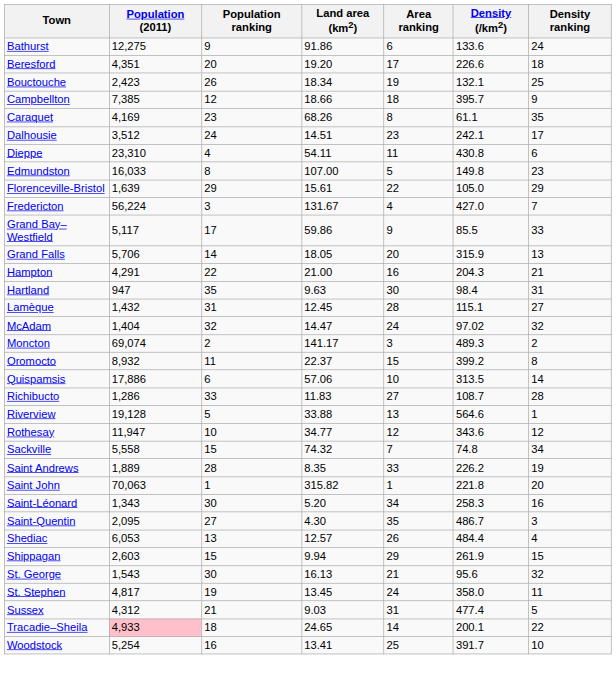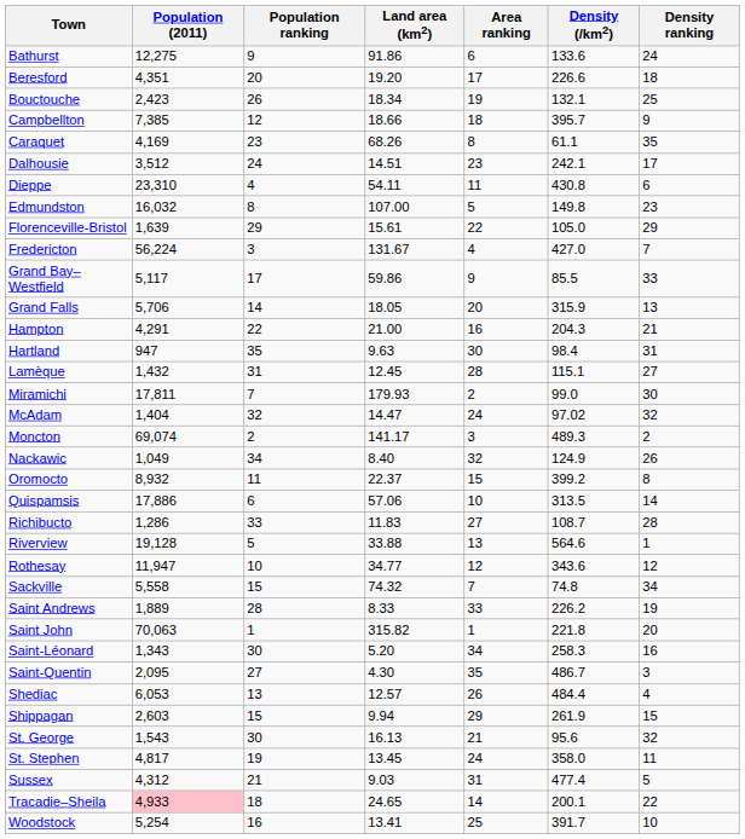Edmundston | Population (2011): 16,033 -> 16,032
+ row: Miramichi | 17,811 | 7 | 179.93 | 2 | 99.0 | 30
+ row: Nackawic | 1,049 | 34 | 8.40 | 32 | 124.9 | 26
Saint Andrews | Land area (km2): 8.35 -> 8.33
